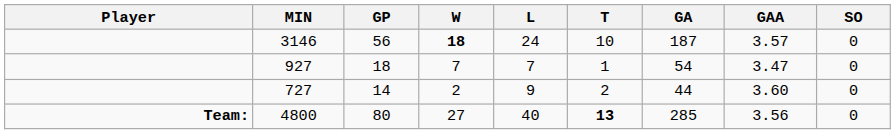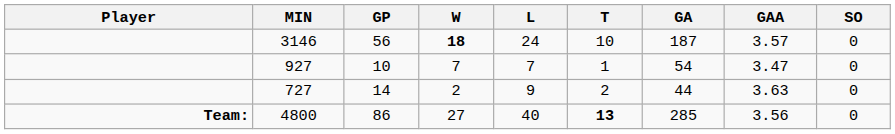927 | GP: 18 -> 10
727 | GAA: 3.60 -> 3.63
4800 | GP: 80 -> 86
